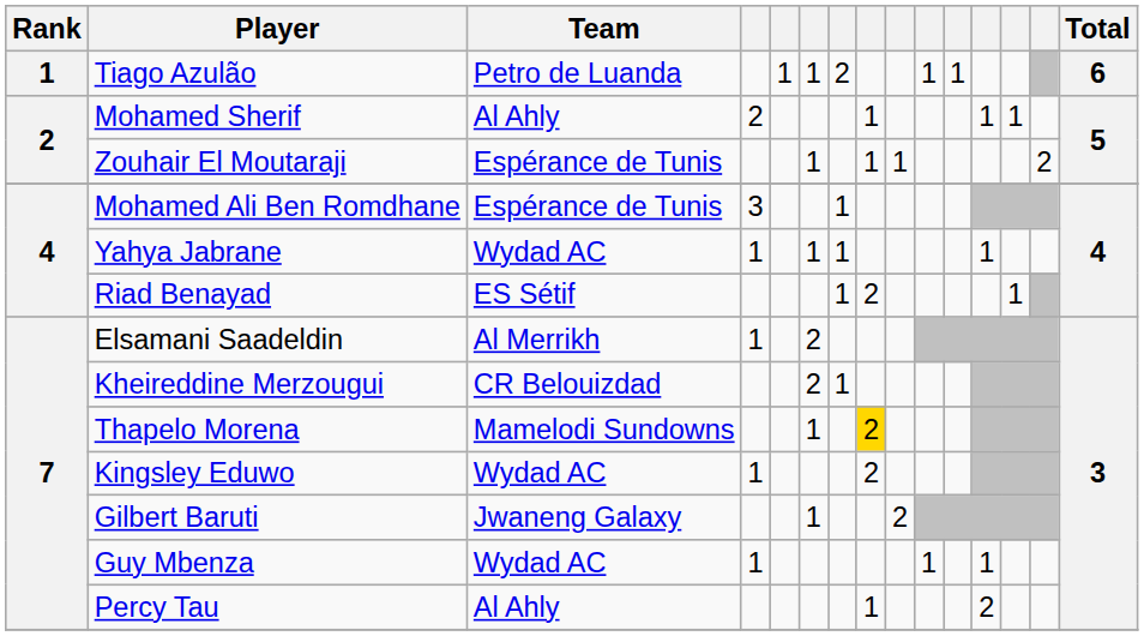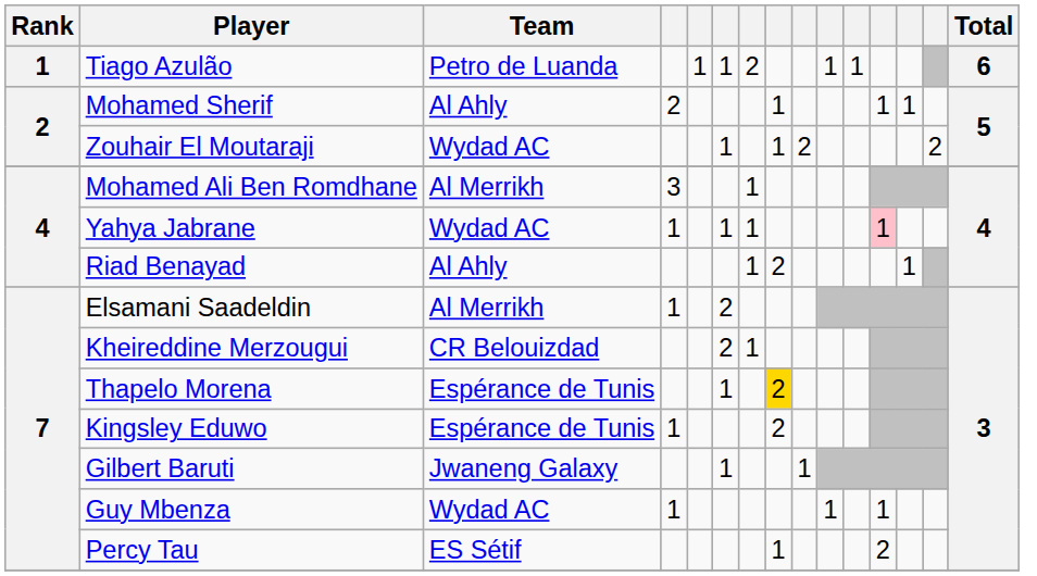Zouhair El Moutaraji | Team: Espérance de Tunis -> Wydad AC
Zouhair El Moutaraji | column 9: 1 -> 2
Mohamed Ali Ben Romdhane | Team: Espérance de Tunis -> Al Merrikh
Yahya Jabrane | column 12: no background -> pink background
Riad Benayad | Team: ES Sétif -> Al Ahly
Thapelo Morena | Team: Mamelodi Sundowns -> Espérance de Tunis
Kingsley Eduwo | Team: Wydad AC -> Espérance de Tunis
Gilbert Baruti | column 9: 2 -> 1
Percy Tau | Team: Al Ahly -> ES Sétif
